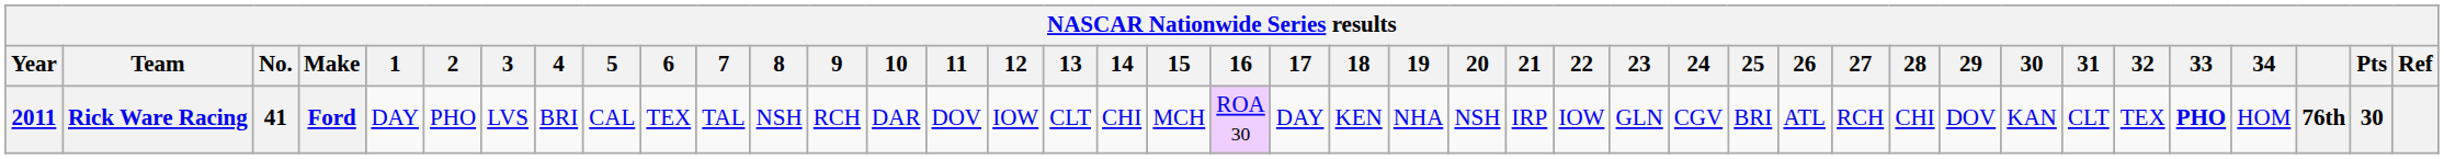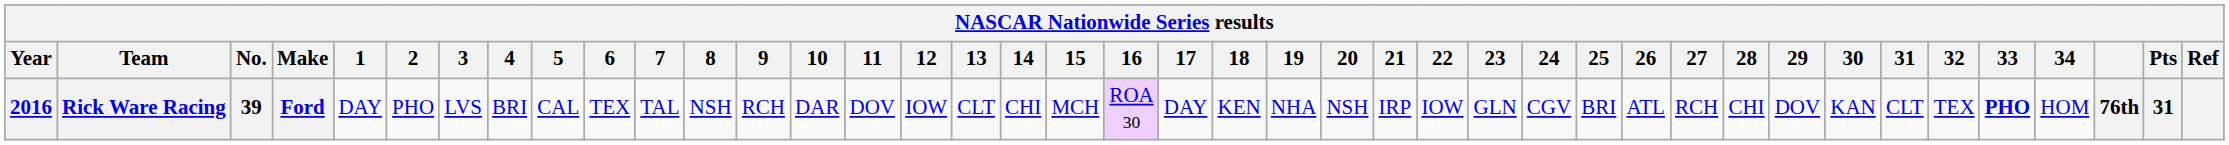Rick Ware Racing | Year: 2011 -> 2016
Rick Ware Racing | No.: 41 -> 39
Rick Ware Racing | Pts: 30 -> 31
